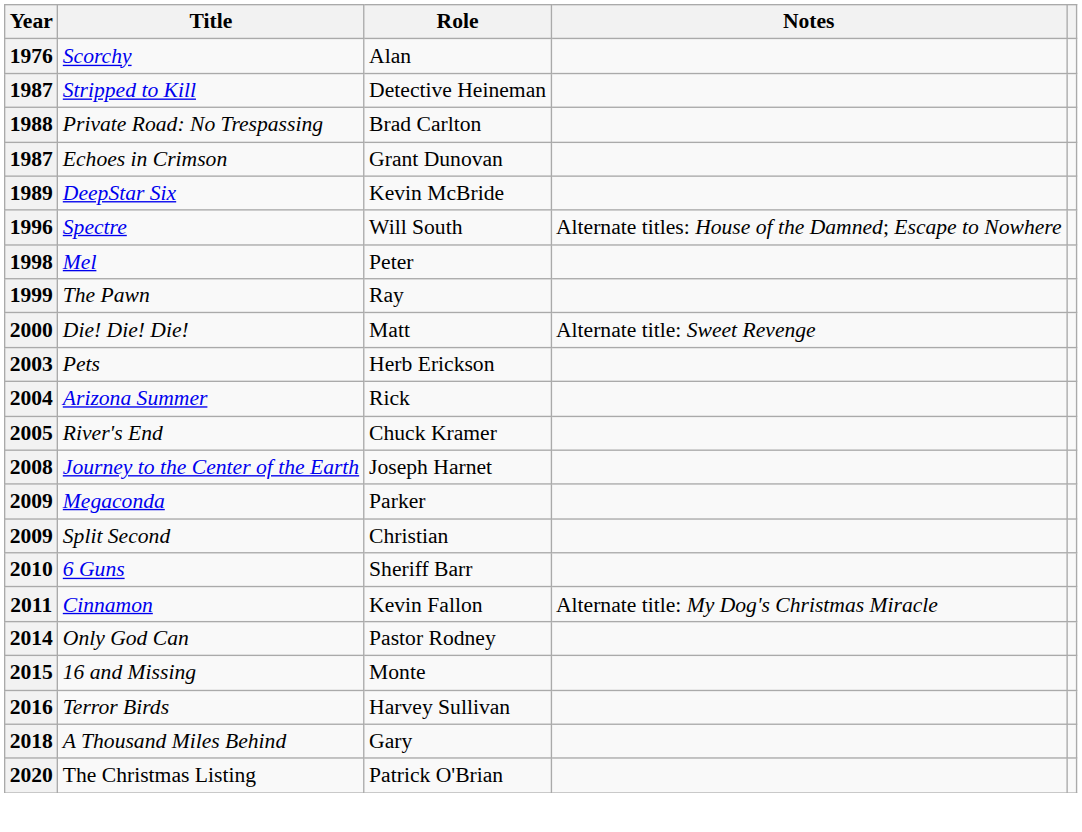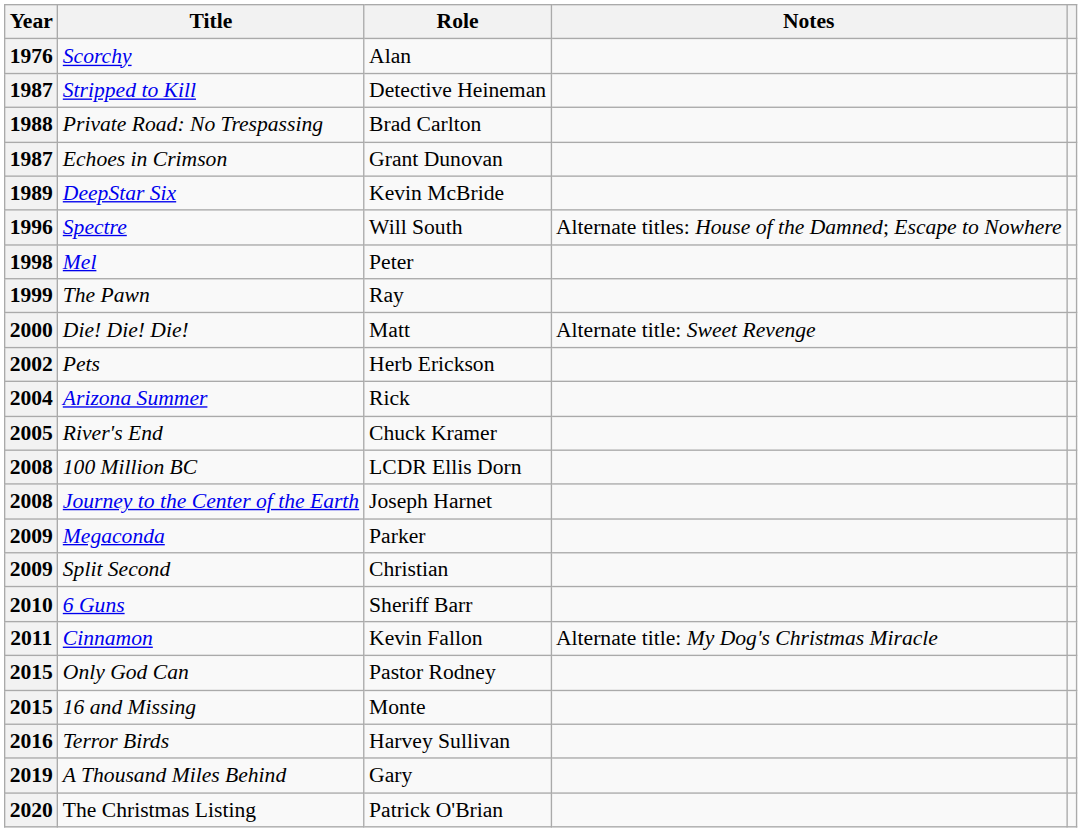Pets | Year: 2003 -> 2002
+ row: 2008 | 100 Million BC | LCDR Ellis Dorn
Only God Can | Year: 2014 -> 2015
A Thousand Miles Behind | Year: 2018 -> 2019
